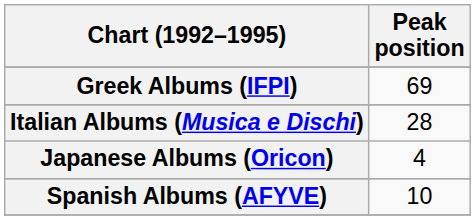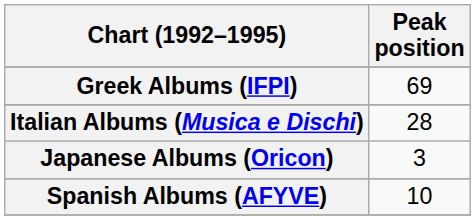Japanese Albums (Oricon) | Peak position: 4 -> 3
